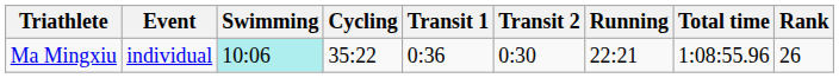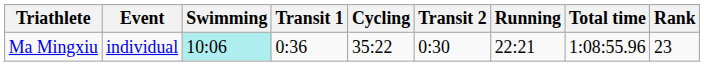columns swapped: Transit 1 <-> Cycling
Ma Mingxiu | Rank: 26 -> 23
